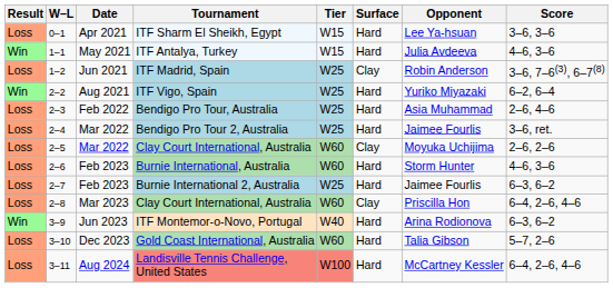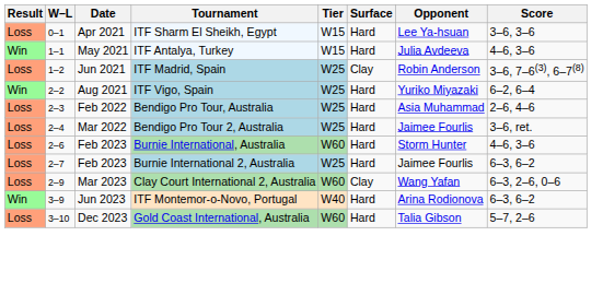- row: Loss | 2–5 | Mar 2022 | Clay Court International, Australia | W60 | Clay | Moyuka Uchijima | 2–6, 2–6
- row: Loss | 2–8 | Mar 2023 | Clay Court International, Australia | W60 | Clay | Priscilla Hon | 6–4, 2–6, 4–6
+ row: Loss | 2–9 | Mar 2023 | Clay Court International 2, Australia | W60 | Clay | Wang Yafan | 6–3, 2–6, 0–6
- row: Loss | 3–11 | Aug 2024 | Landisville Tennis Challenge, United States | W100 | Hard | McCartney Kessler | 6–4, 2–6, 4–6
